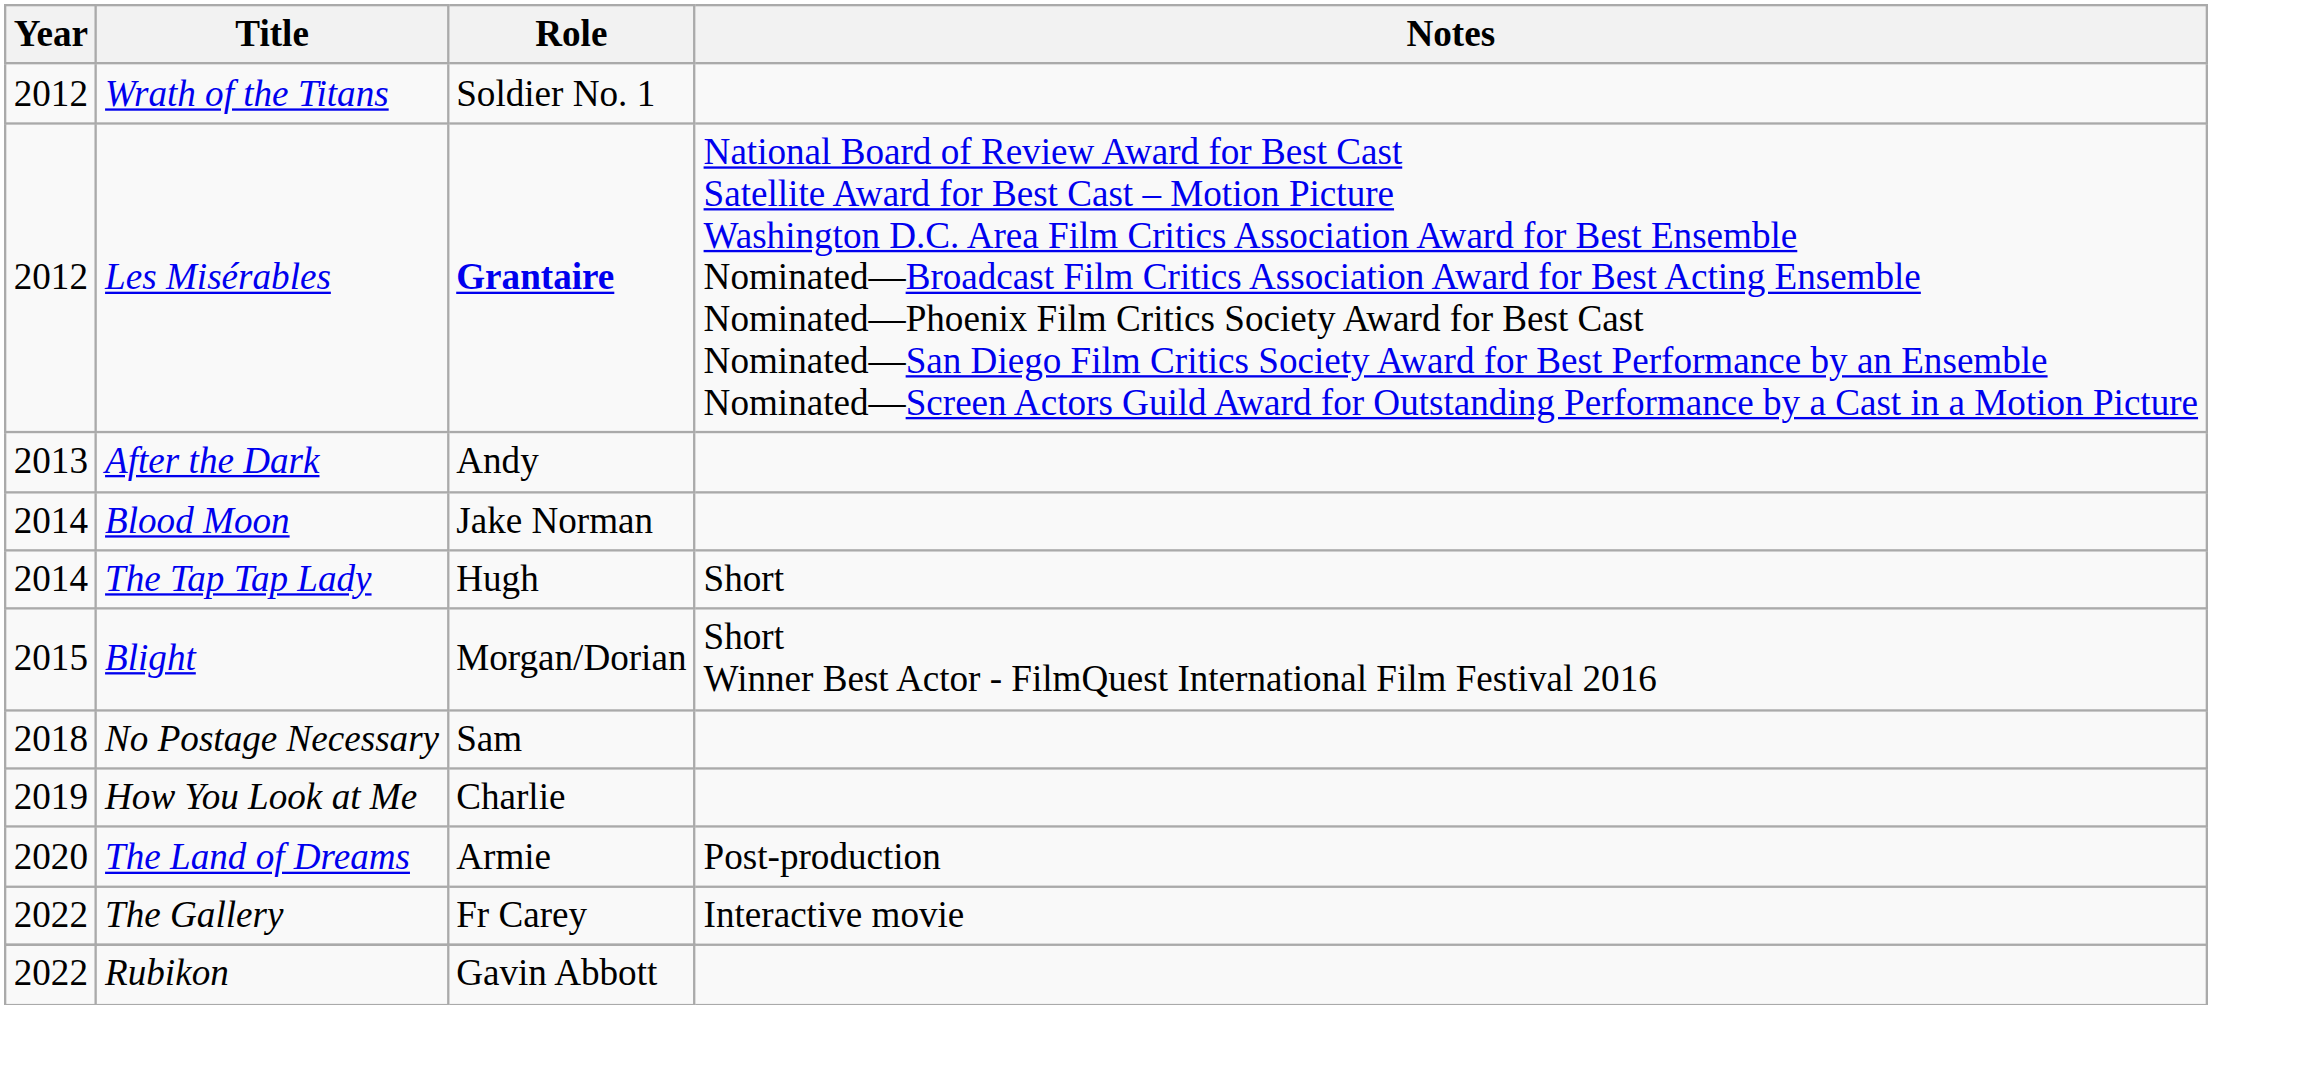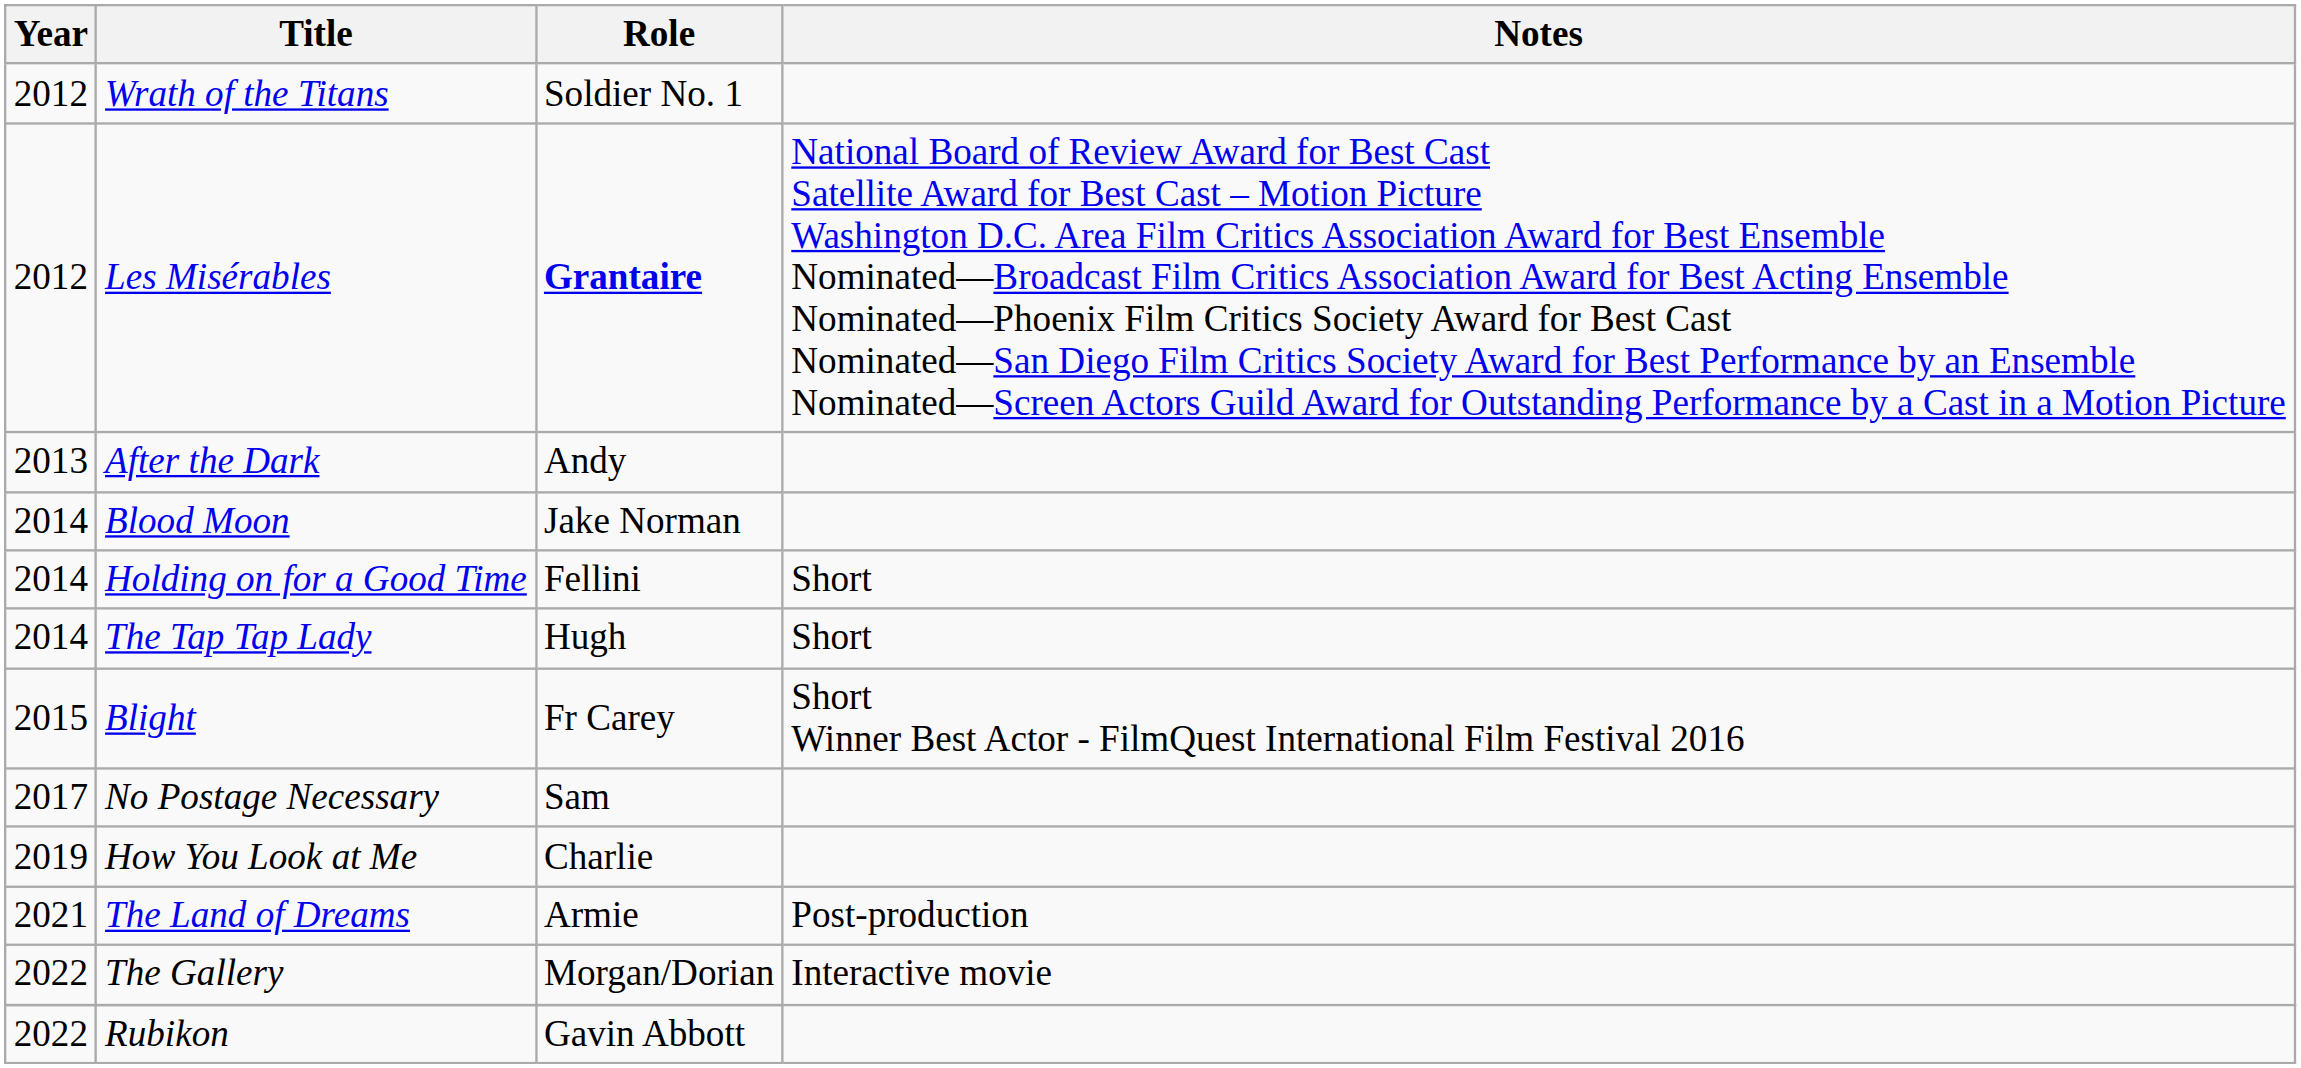+ row: 2014 | Holding on for a Good Time | Fellini | Short
Blight | Role: Morgan/Dorian -> Fr Carey
No Postage Necessary | Year: 2018 -> 2017
The Land of Dreams | Year: 2020 -> 2021
The Gallery | Role: Fr Carey -> Morgan/Dorian
